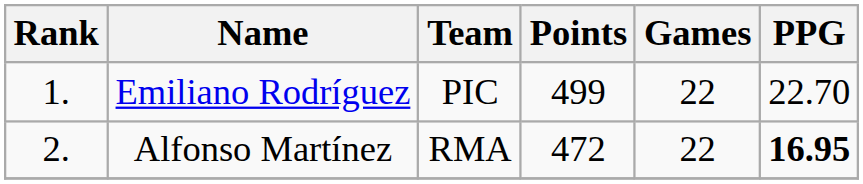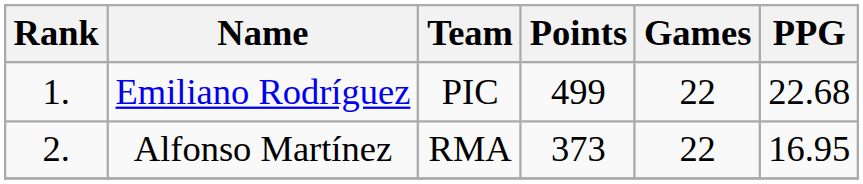Emiliano Rodríguez | PPG: 22.70 -> 22.68
Alfonso Martínez | Points: 472 -> 373
Alfonso Martínez | PPG: bold -> normal
